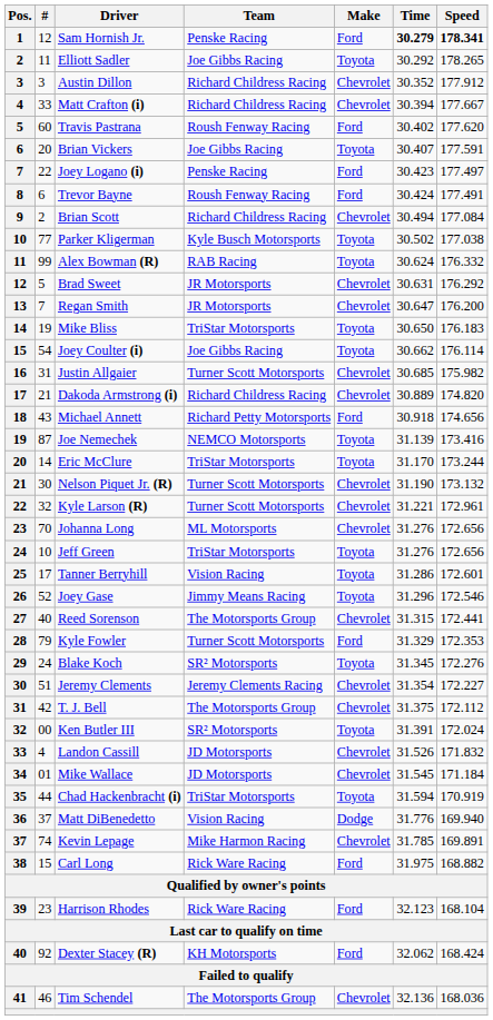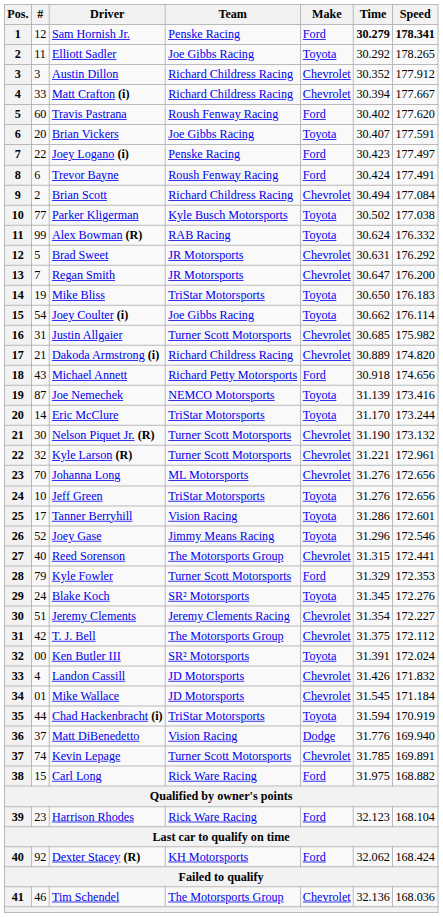Landon Cassill | Time: 31.526 -> 31.426
Kevin Lepage | Team: Mike Harmon Racing -> Turner Scott Motorsports
